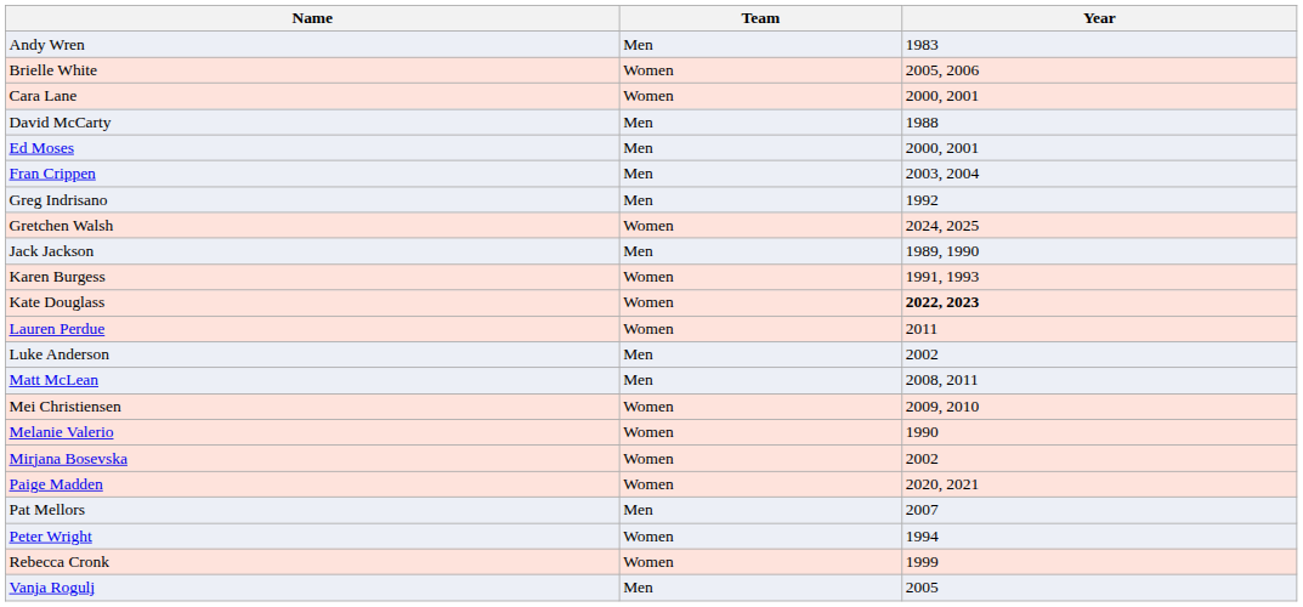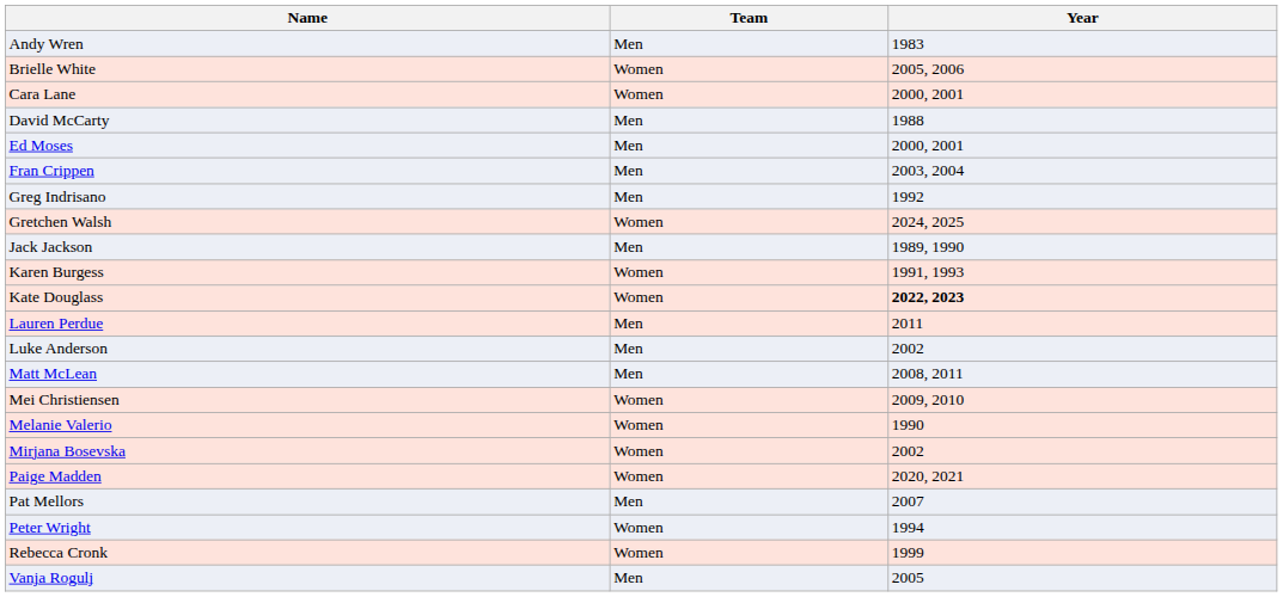Lauren Perdue | Team: Women -> Men
